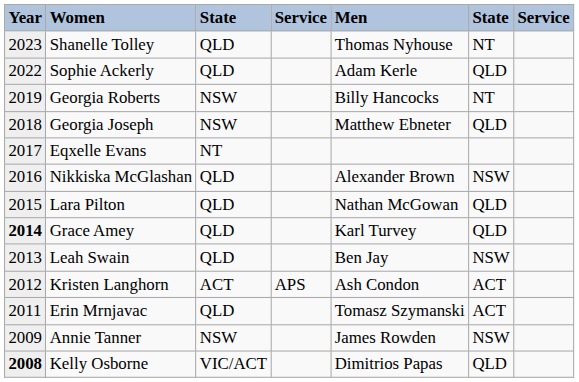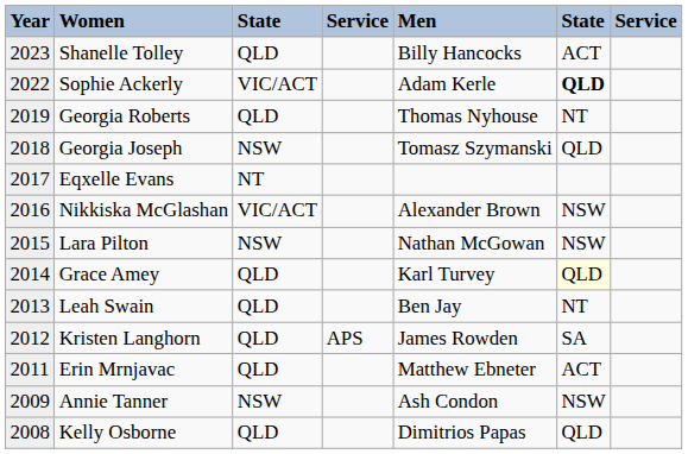Shanelle Tolley | Men: Thomas Nyhouse -> Billy Hancocks
Shanelle Tolley | column 6: NT -> ACT
Sophie Ackerly | column 3: QLD -> VIC/ACT
Sophie Ackerly | column 6: normal -> bold
Georgia Roberts | column 3: NSW -> QLD
Georgia Roberts | Men: Billy Hancocks -> Thomas Nyhouse
Georgia Joseph | Men: Matthew Ebneter -> Tomasz Szymanski
Nikkiska McGlashan | column 3: QLD -> VIC/ACT
Lara Pilton | column 3: QLD -> NSW
Lara Pilton | column 6: QLD -> NSW
Grace Amey | Year: bold -> normal
Grace Amey | column 6: no background -> lightyellow background
Leah Swain | column 6: NSW -> NT
Kristen Langhorn | column 3: ACT -> QLD
Kristen Langhorn | Men: Ash Condon -> James Rowden
Kristen Langhorn | column 6: ACT -> SA
Erin Mrnjavac | Men: Tomasz Szymanski -> Matthew Ebneter
Annie Tanner | Men: James Rowden -> Ash Condon
Kelly Osborne | Year: bold -> normal
Kelly Osborne | column 3: VIC/ACT -> QLD
